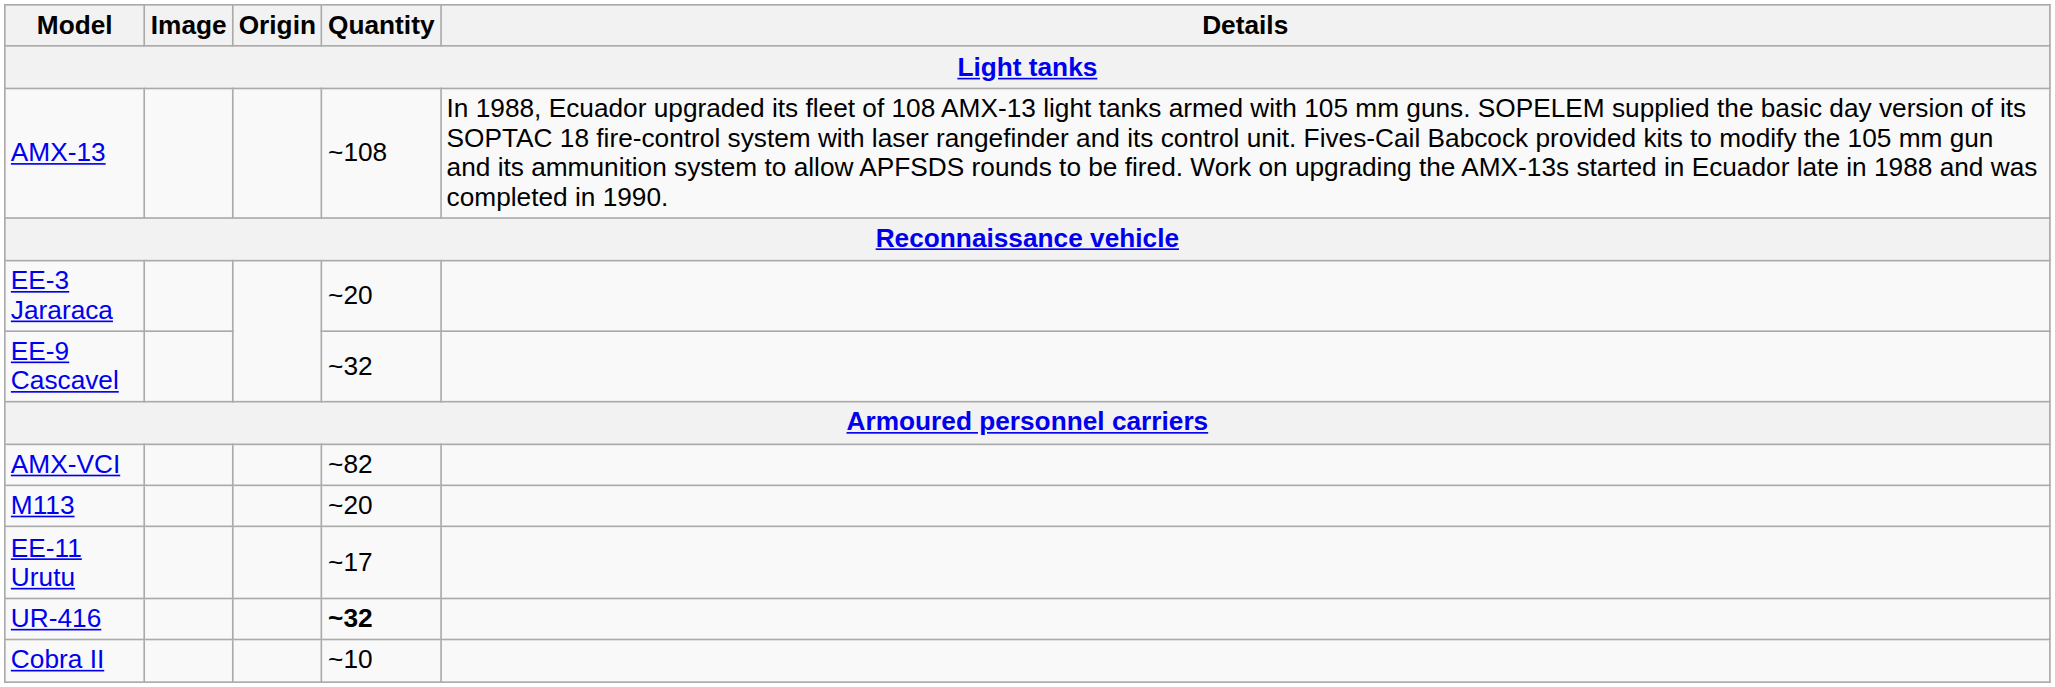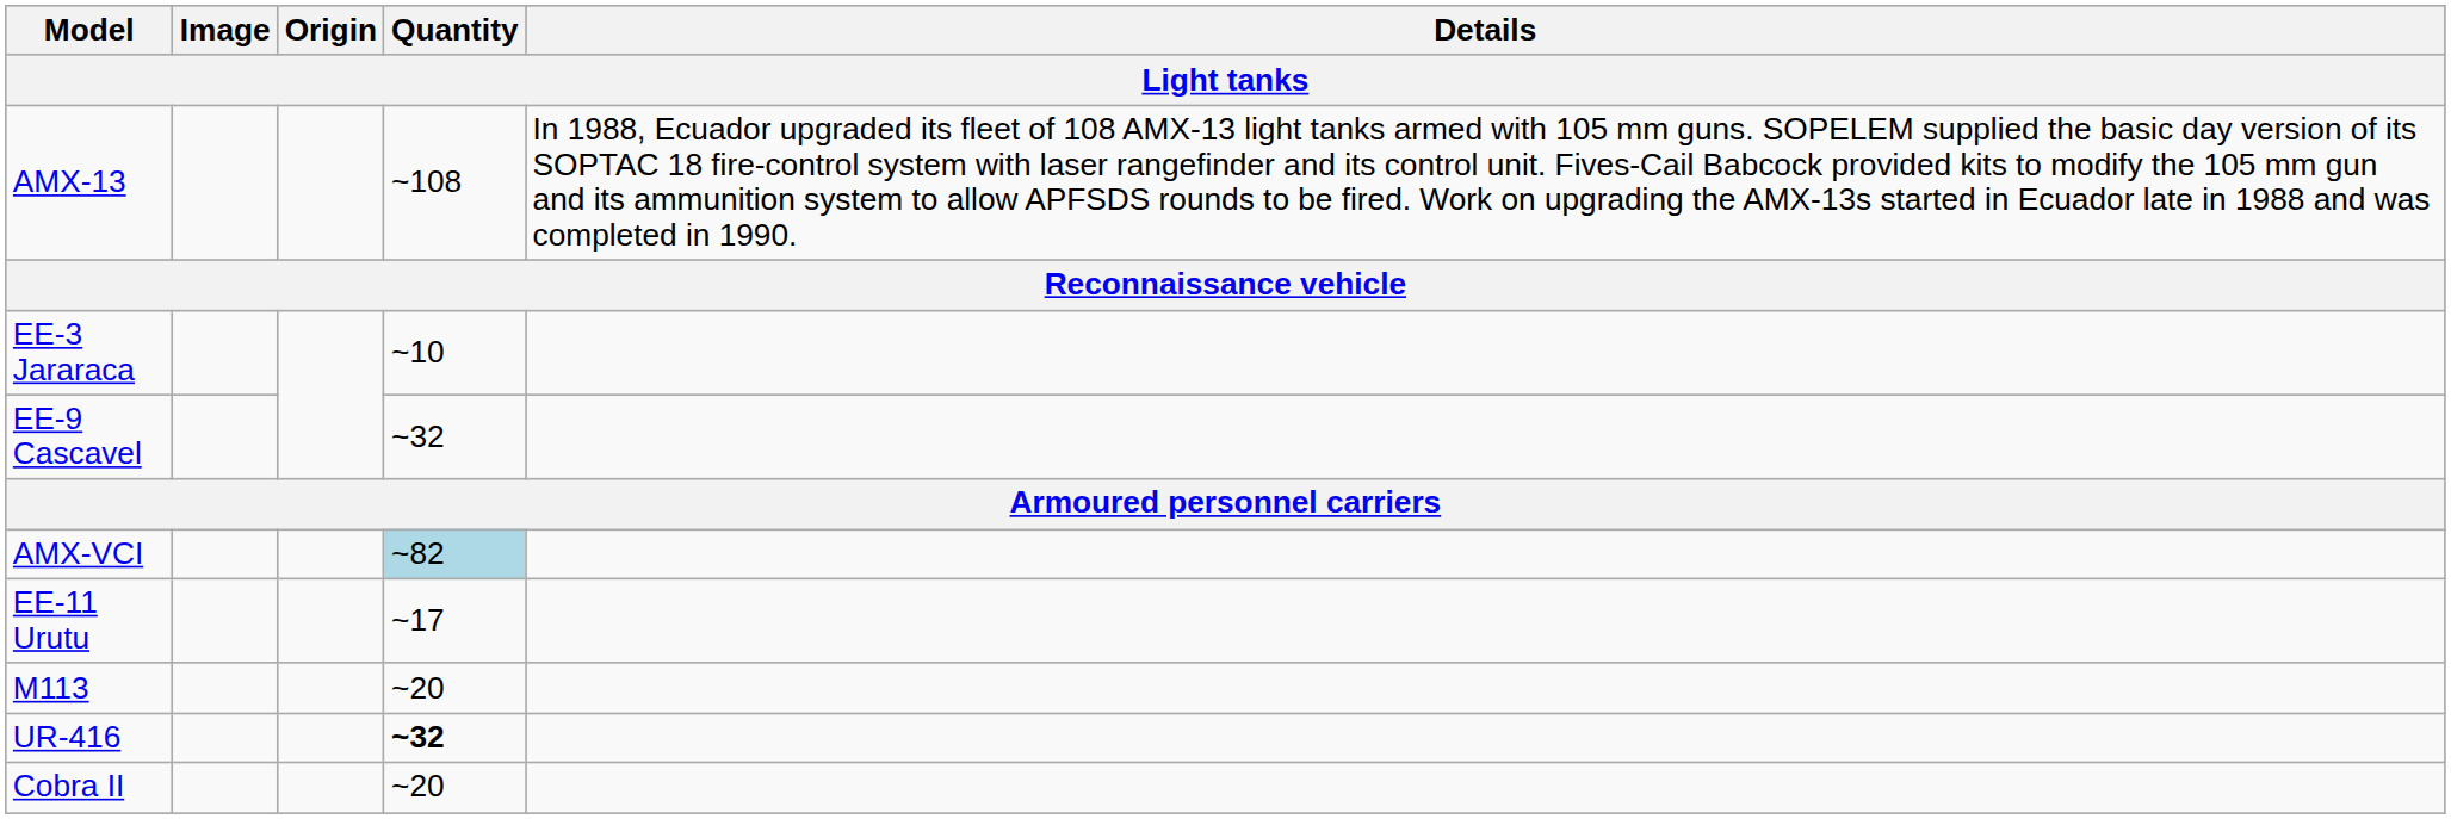EE-3 Jararaca | Quantity: ~20 -> ~10
AMX-VCI | Quantity: no background -> lightblue background
rows swapped: M113 <-> EE-11 Urutu
Cobra II | Quantity: ~10 -> ~20
